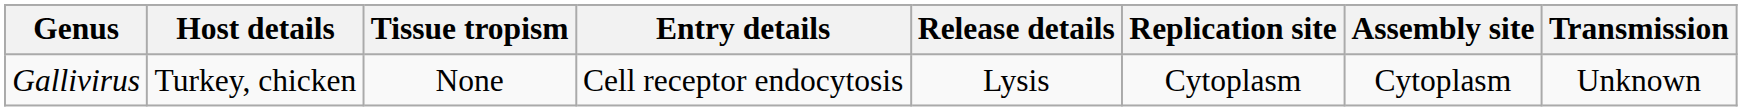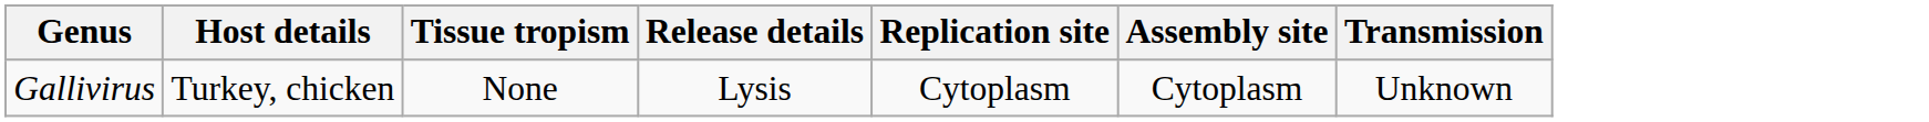- column: Entry details | Cell receptor endocytosis
